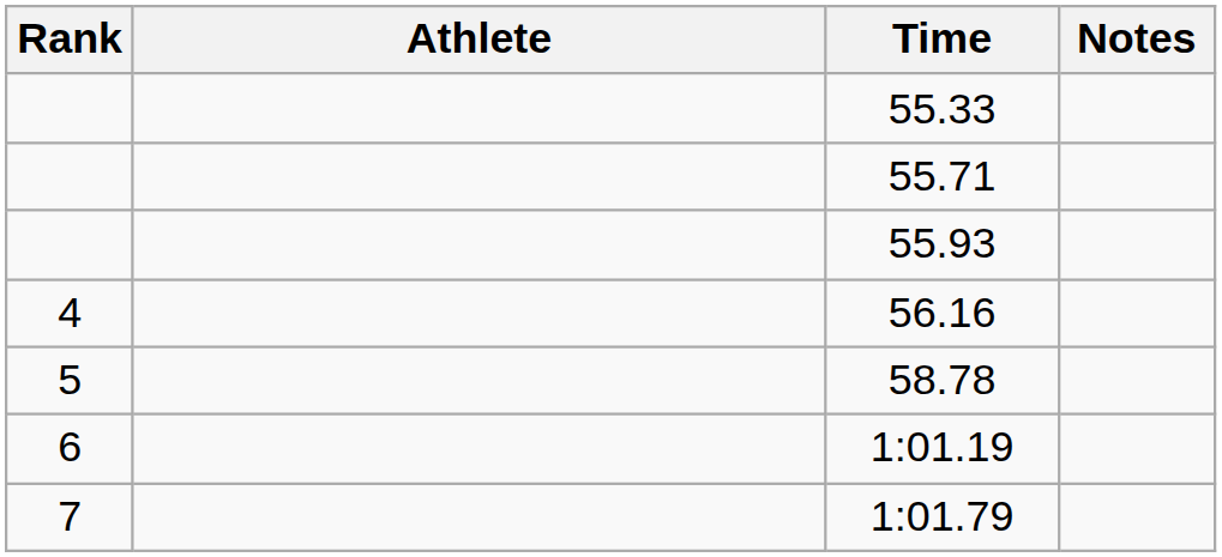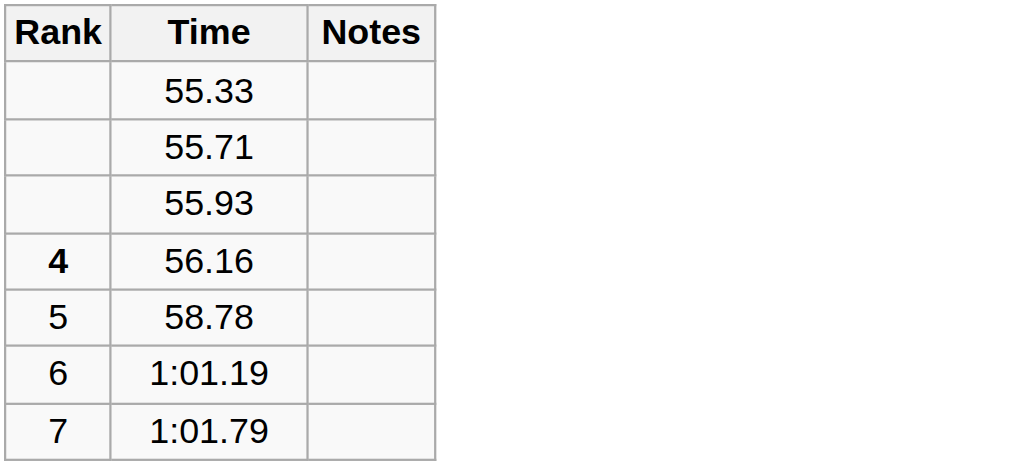- column: Athlete
56.16 | Rank: normal -> bold
